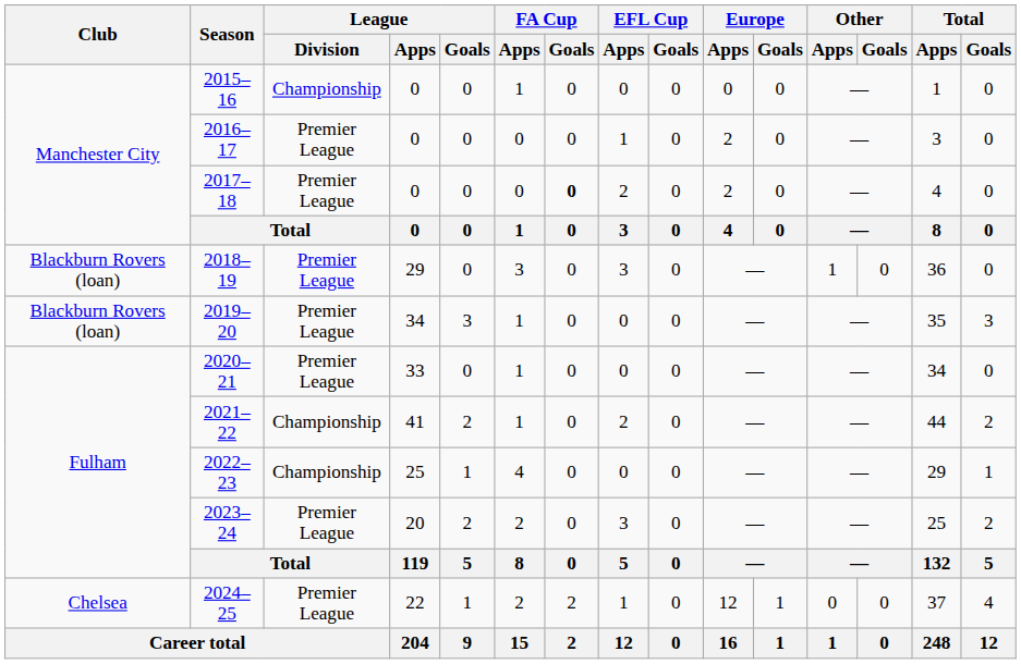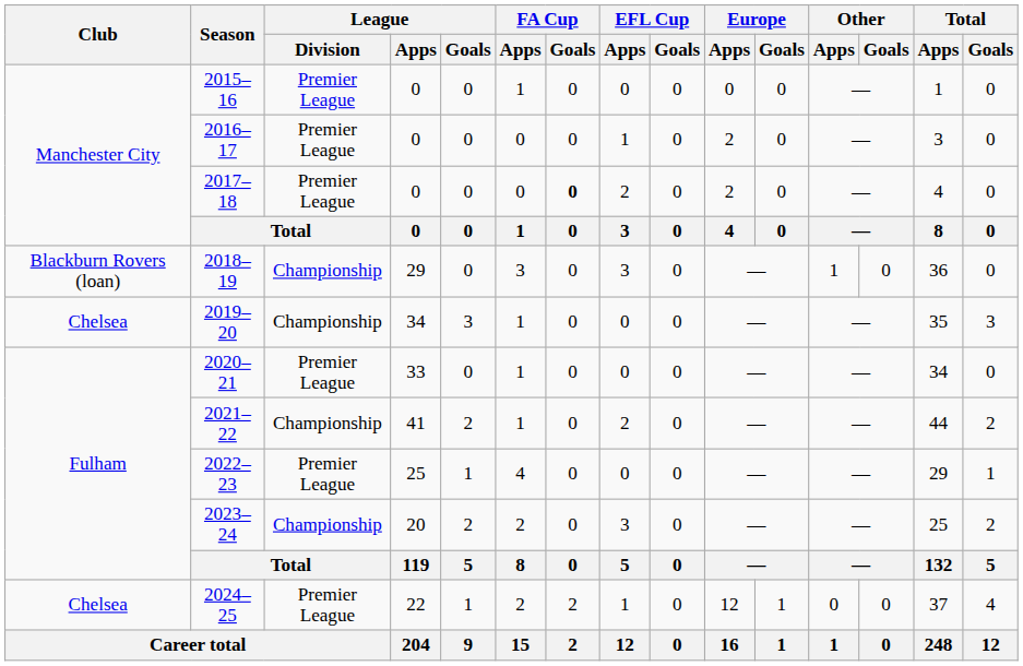2015–16 | League / Division: Championship -> Premier League
2018–19 | League / Division: Premier League -> Championship
2019–20 | Club: Blackburn Rovers (loan) -> Chelsea
2019–20 | League / Division: Premier League -> Championship
2022–23 | League / Division: Championship -> Premier League
2023–24 | League / Division: Premier League -> Championship
